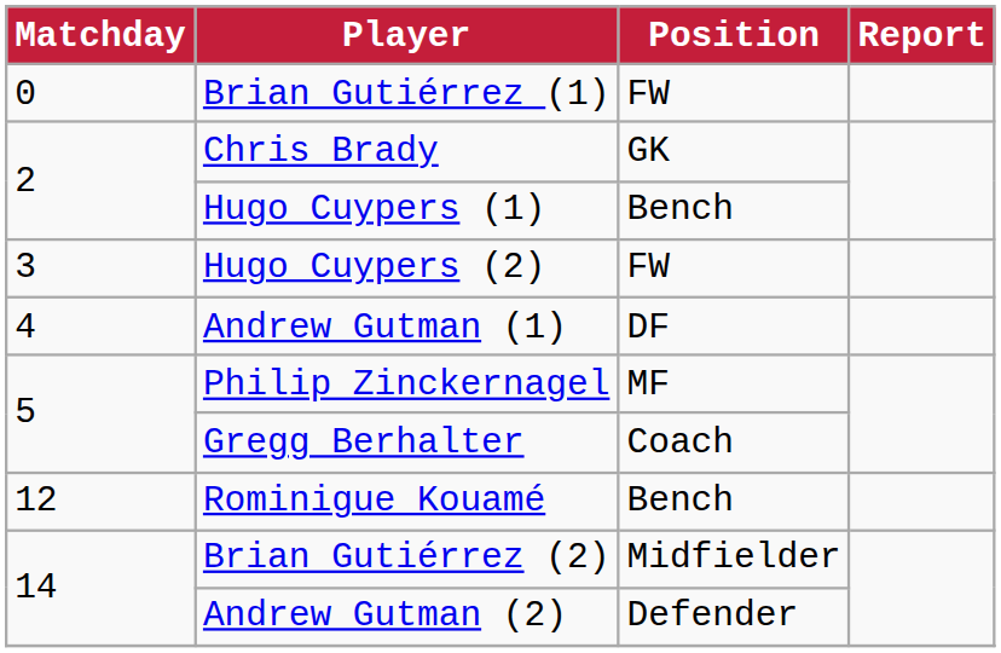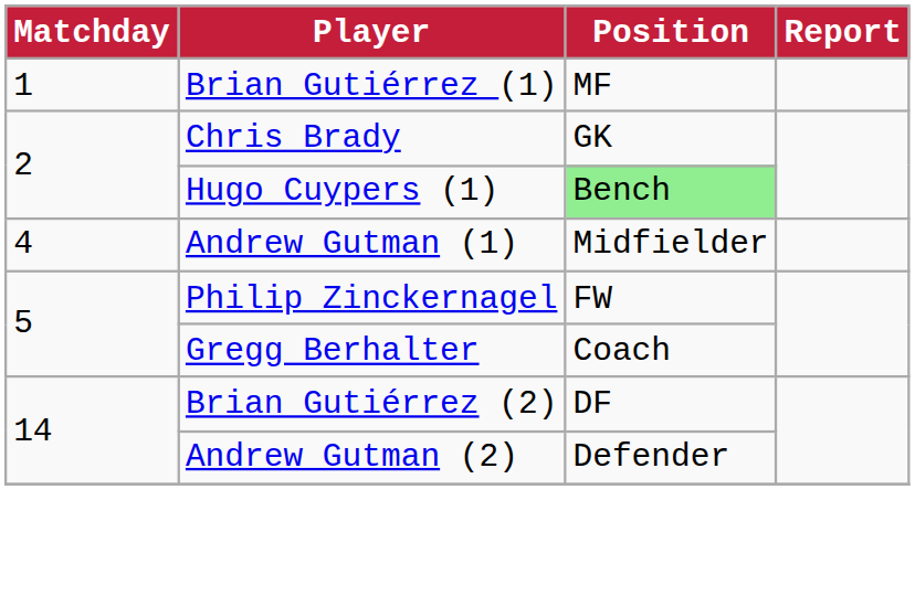Brian Gutiérrez (1) | Matchday: 0 -> 1
Brian Gutiérrez (1) | Position: FW -> MF
Hugo Cuypers (1) | Position: no background -> lightgreen background
- row: 3 | Hugo Cuypers (2) | FW
Andrew Gutman (1) | Position: DF -> Midfielder
Philip Zinckernagel | Position: MF -> FW
- row: 12 | Rominigue Kouamé | Bench
Brian Gutiérrez (2) | Position: Midfielder -> DF
